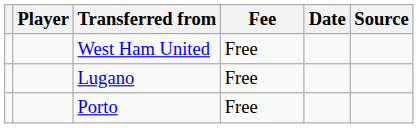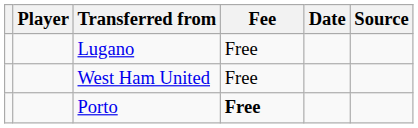rows swapped: Lugano <-> West Ham United
Porto | Fee: normal -> bold
